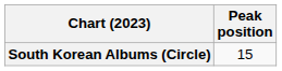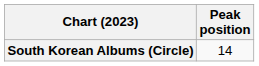South Korean Albums (Circle) | Peak position: 15 -> 14
